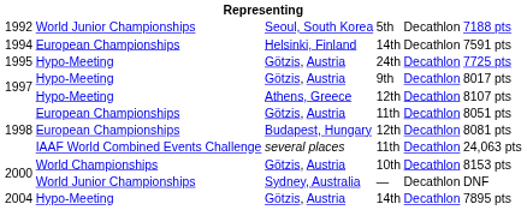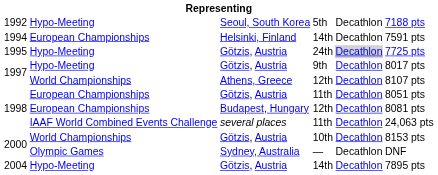5th | column 2: World Junior Championships -> Hypo-Meeting
24th | column 5: no background -> lightgrey background
Athens, Greece / 12th | column 2: Hypo-Meeting -> World Championships
— | column 2: World Junior Championships -> Olympic Games
